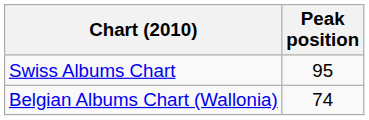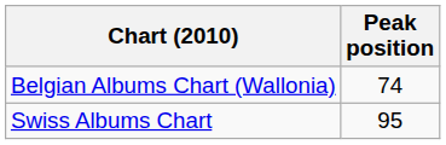rows swapped: Belgian Albums Chart (Wallonia) <-> Swiss Albums Chart
